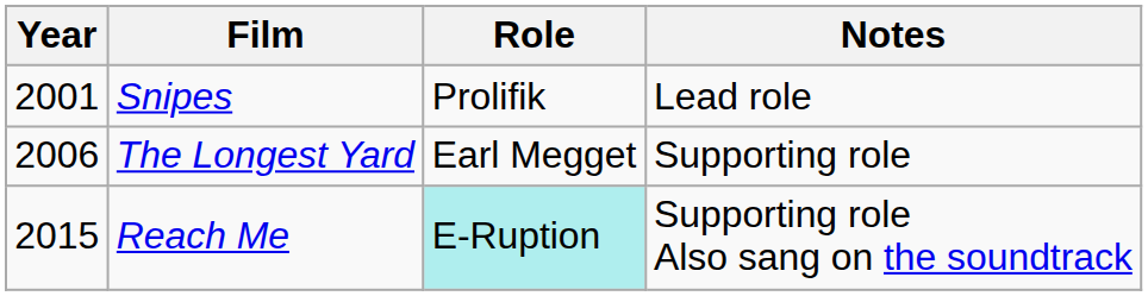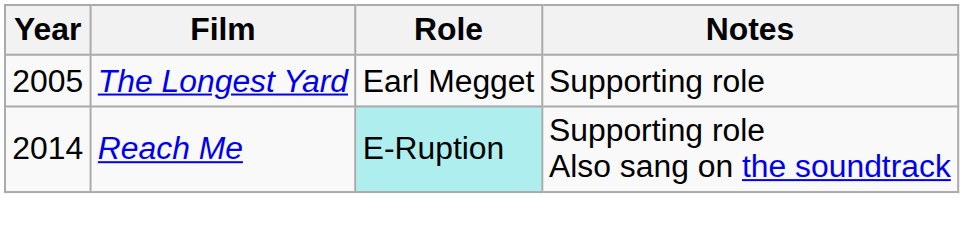- row: 2001 | Snipes | Prolifik | Lead role
The Longest Yard | Year: 2006 -> 2005
Reach Me | Year: 2015 -> 2014
